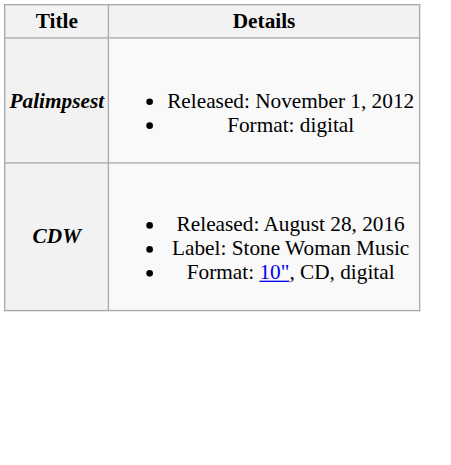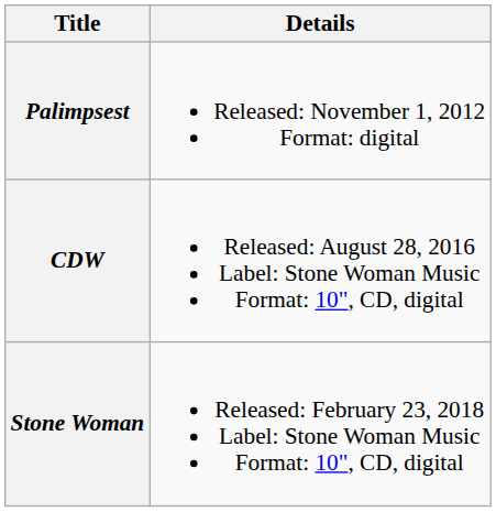+ row: Stone Woman | Released: February 23, 2018 Label: Stone Woman Music Format: 10", CD, digital
